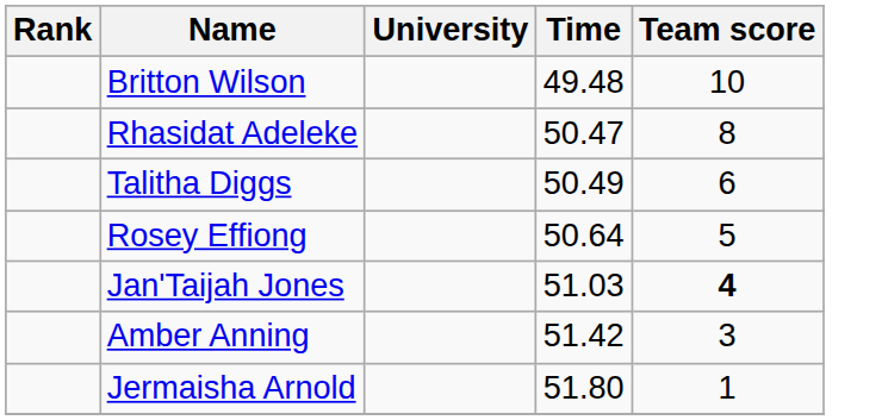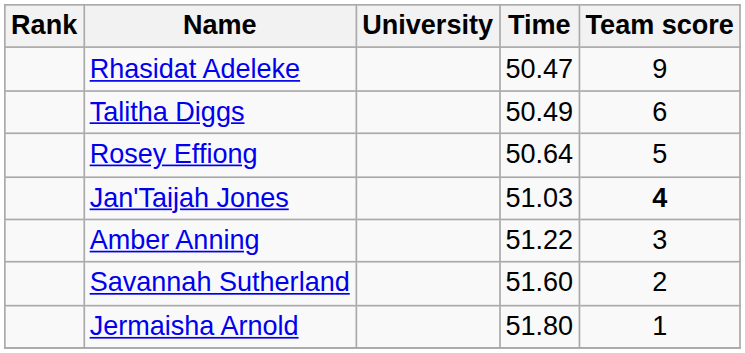- row: Britton Wilson | 49.48 | 10
Rhasidat Adeleke | Team score: 8 -> 9
Amber Anning | Time: 51.42 -> 51.22
+ row: Savannah Sutherland | 51.60 | 2
